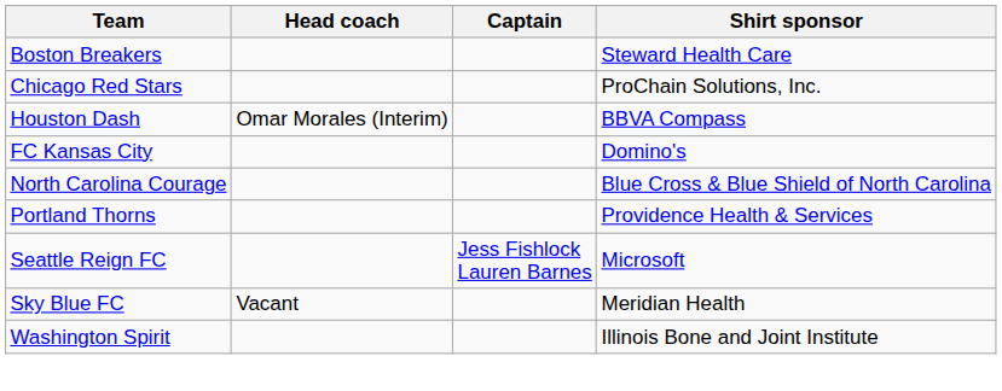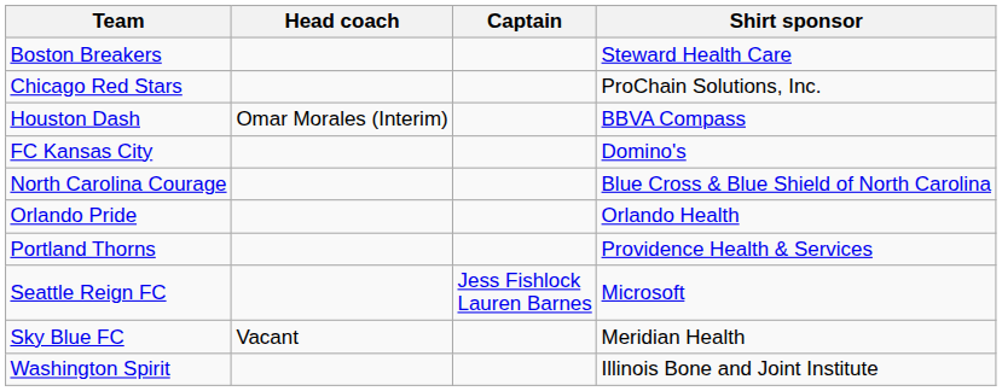+ row: Orlando Pride | Orlando Health
